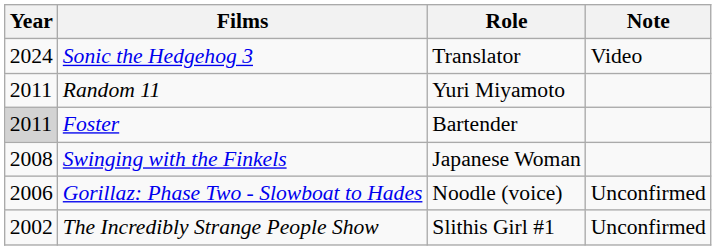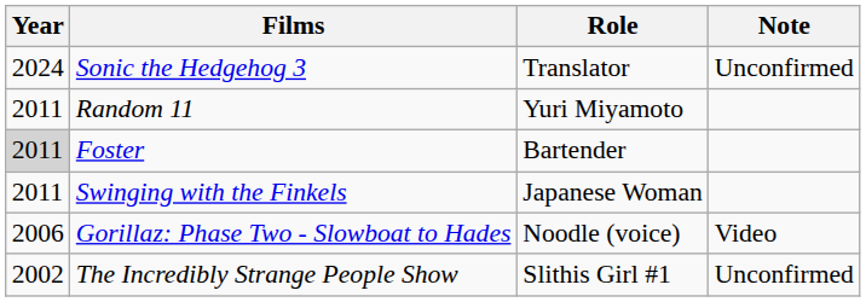Sonic the Hedgehog 3 | Note: Video -> Unconfirmed
Swinging with the Finkels | Year: 2008 -> 2011
Gorillaz: Phase Two - Slowboat to Hades | Note: Unconfirmed -> Video
